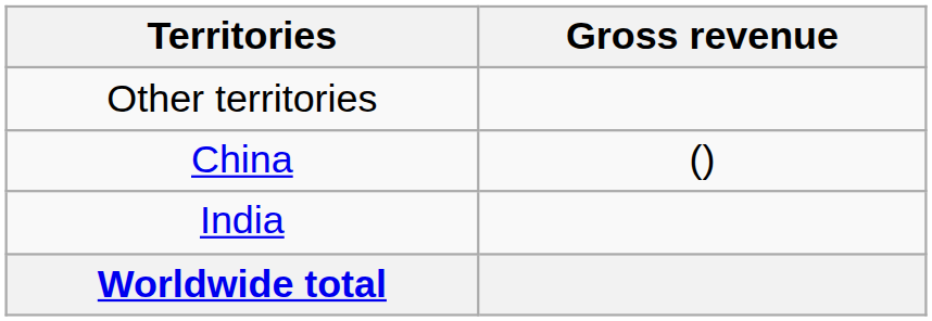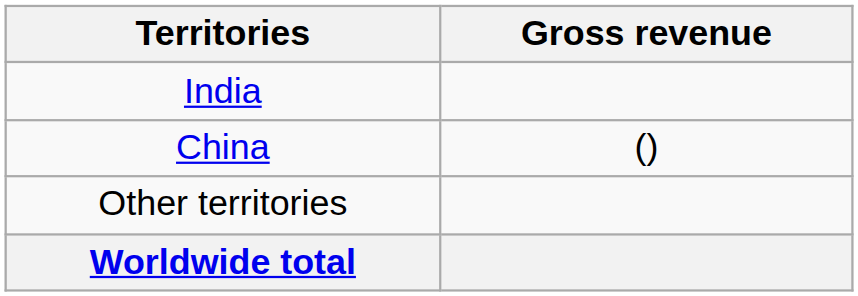rows swapped: India <-> Other territories
